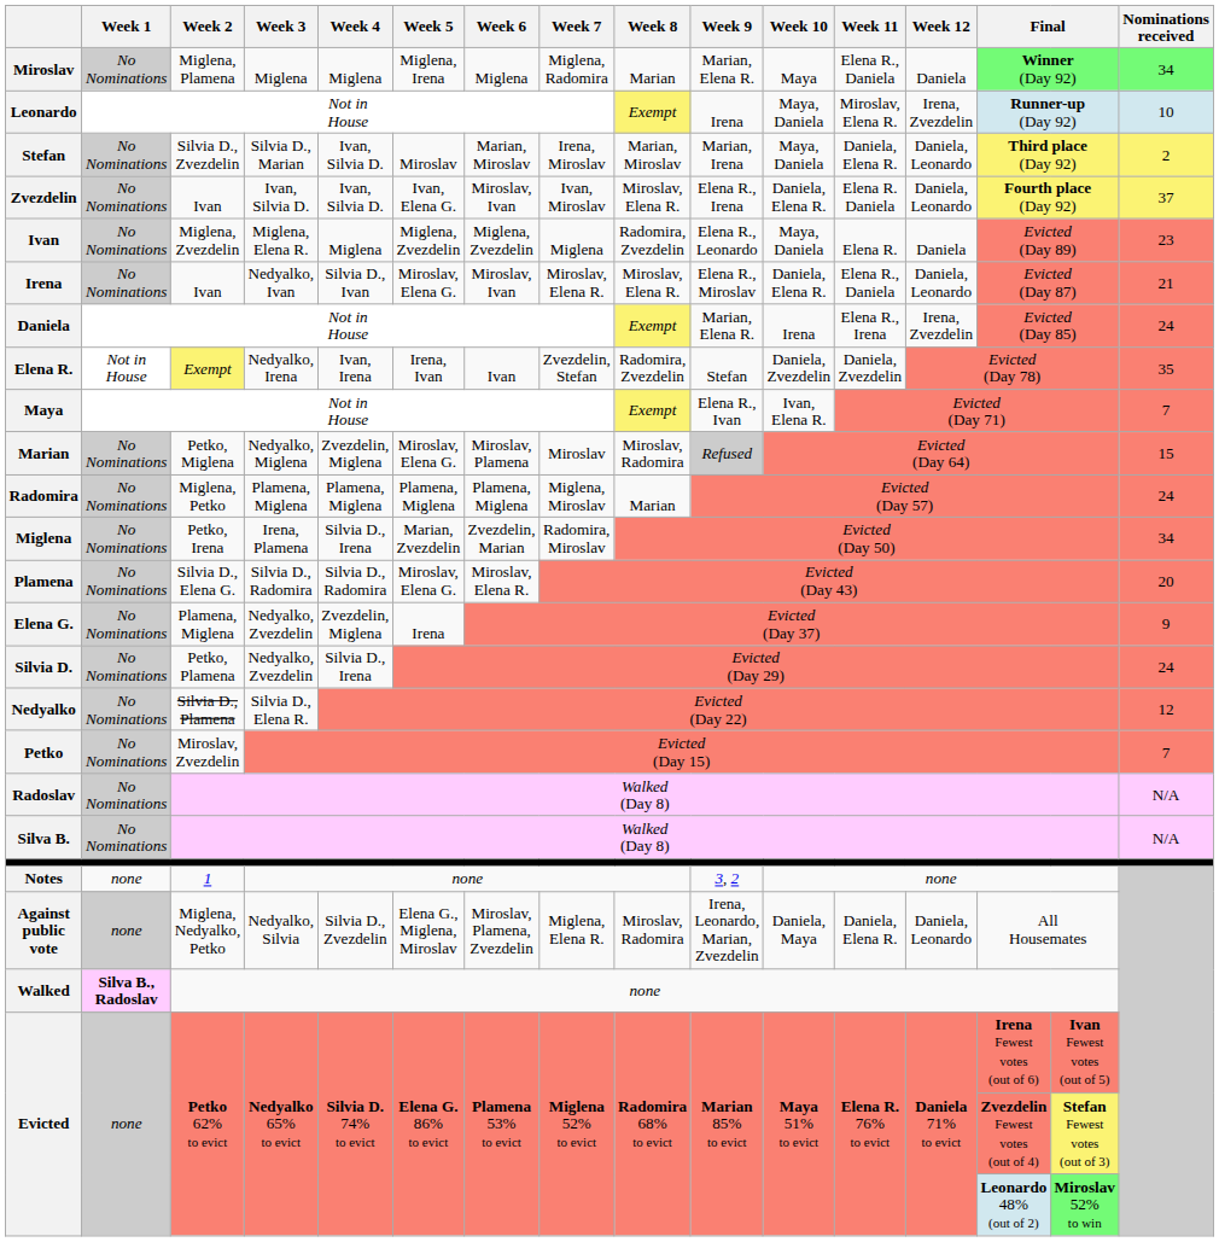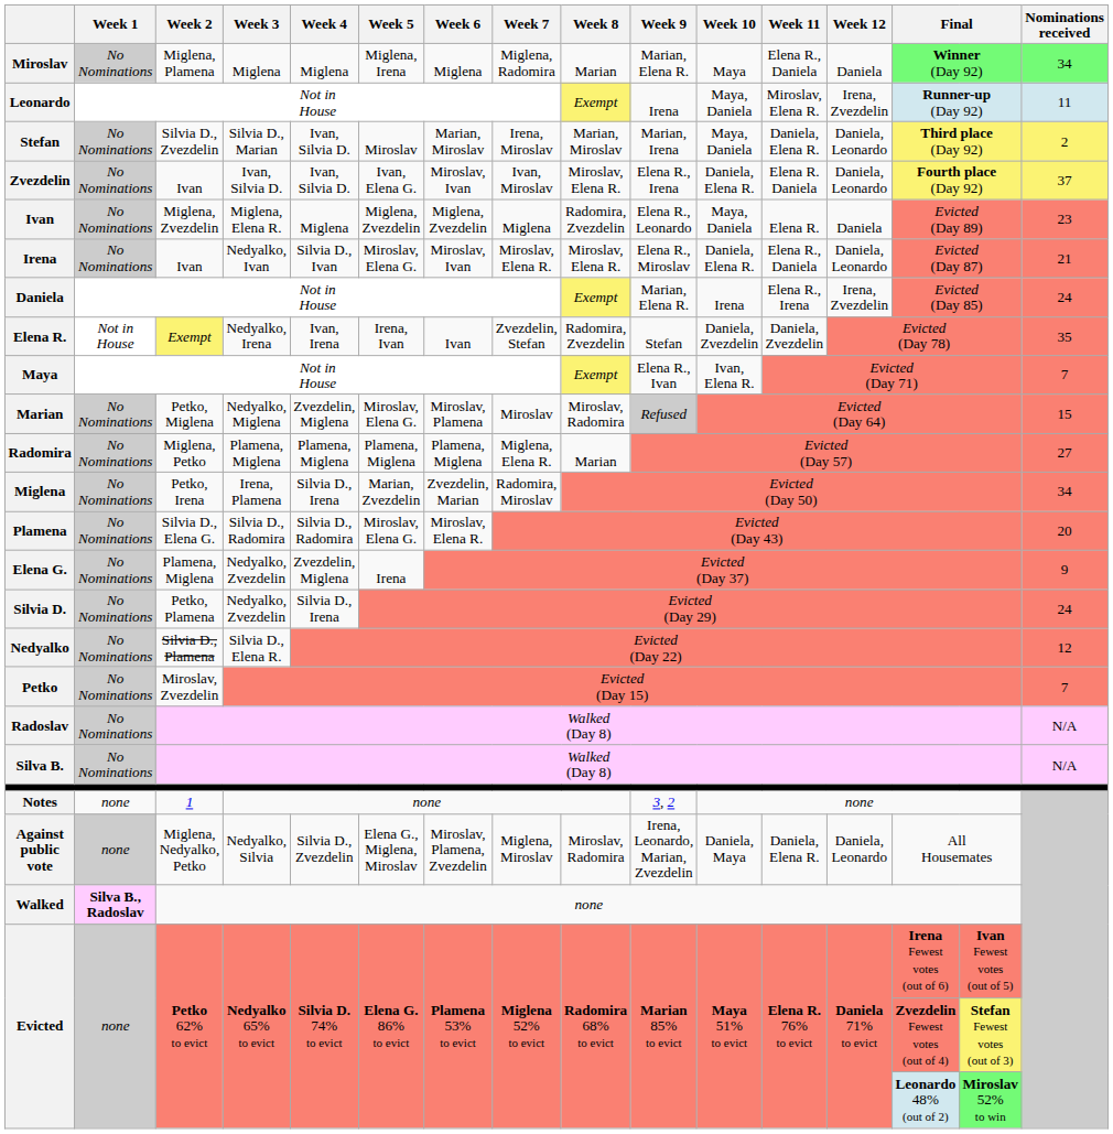Leonardo | Nominations received: 10 -> 11
Radomira | Week 7: Miglena, Miroslav -> Miglena, Elena R.
Radomira | Nominations received: 24 -> 27
Against public vote | Week 7: Miglena, Elena R. -> Miglena, Miroslav
